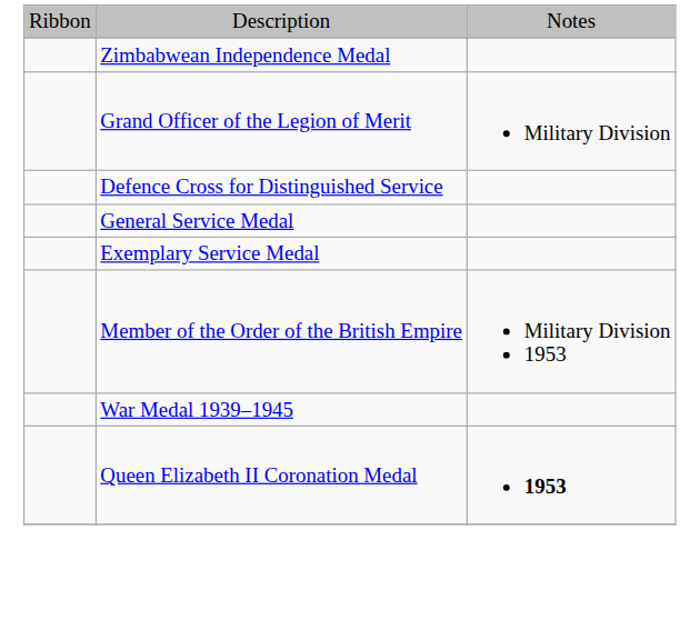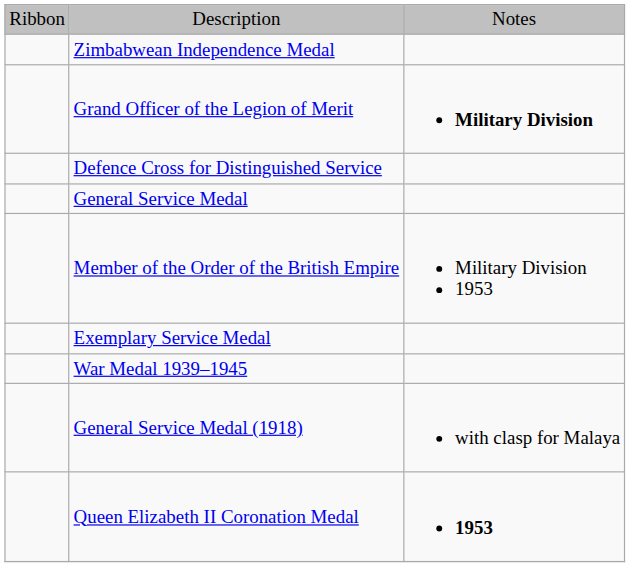Grand Officer of the Legion of Merit | column 3: normal -> bold
rows swapped: Exemplary Service Medal <-> Member of the Order of the British Empire
+ row: General Service Medal (1918) | with clasp for Malaya
